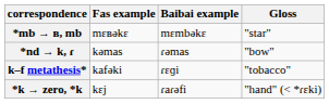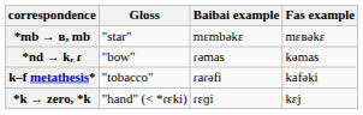columns swapped: Fas example <-> Gloss
k–f metathesis* | Baibai example: ɾɛɡi -> ɾaɾəfi
*k → zero, *k | Baibai example: ɾaɾəfi -> ɾɛɡi
